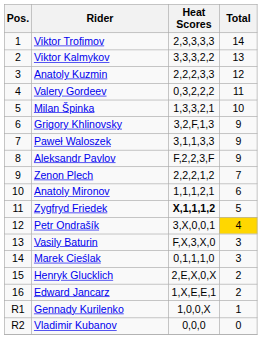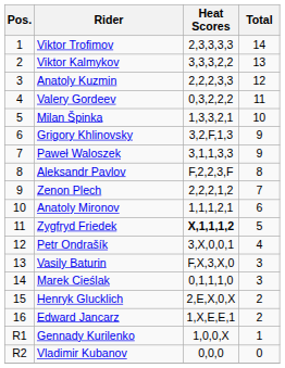Aleksandr Pavlov | Total: 9 -> 8
Petr Ondrašík | Total: gold background -> no background
